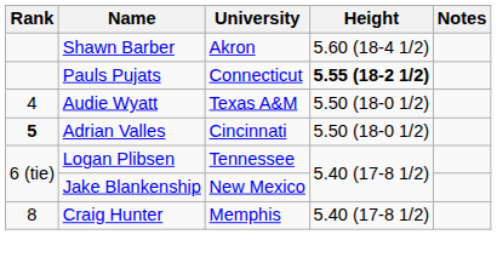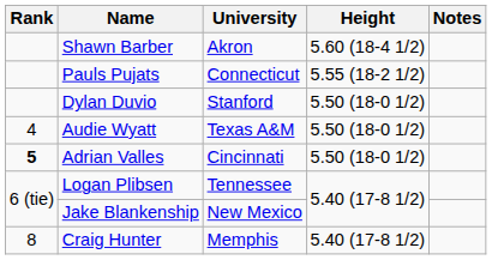Pauls Pujats | Height: bold -> normal
+ row: Dylan Duvio | Stanford | 5.50 (18-0 1/2)
